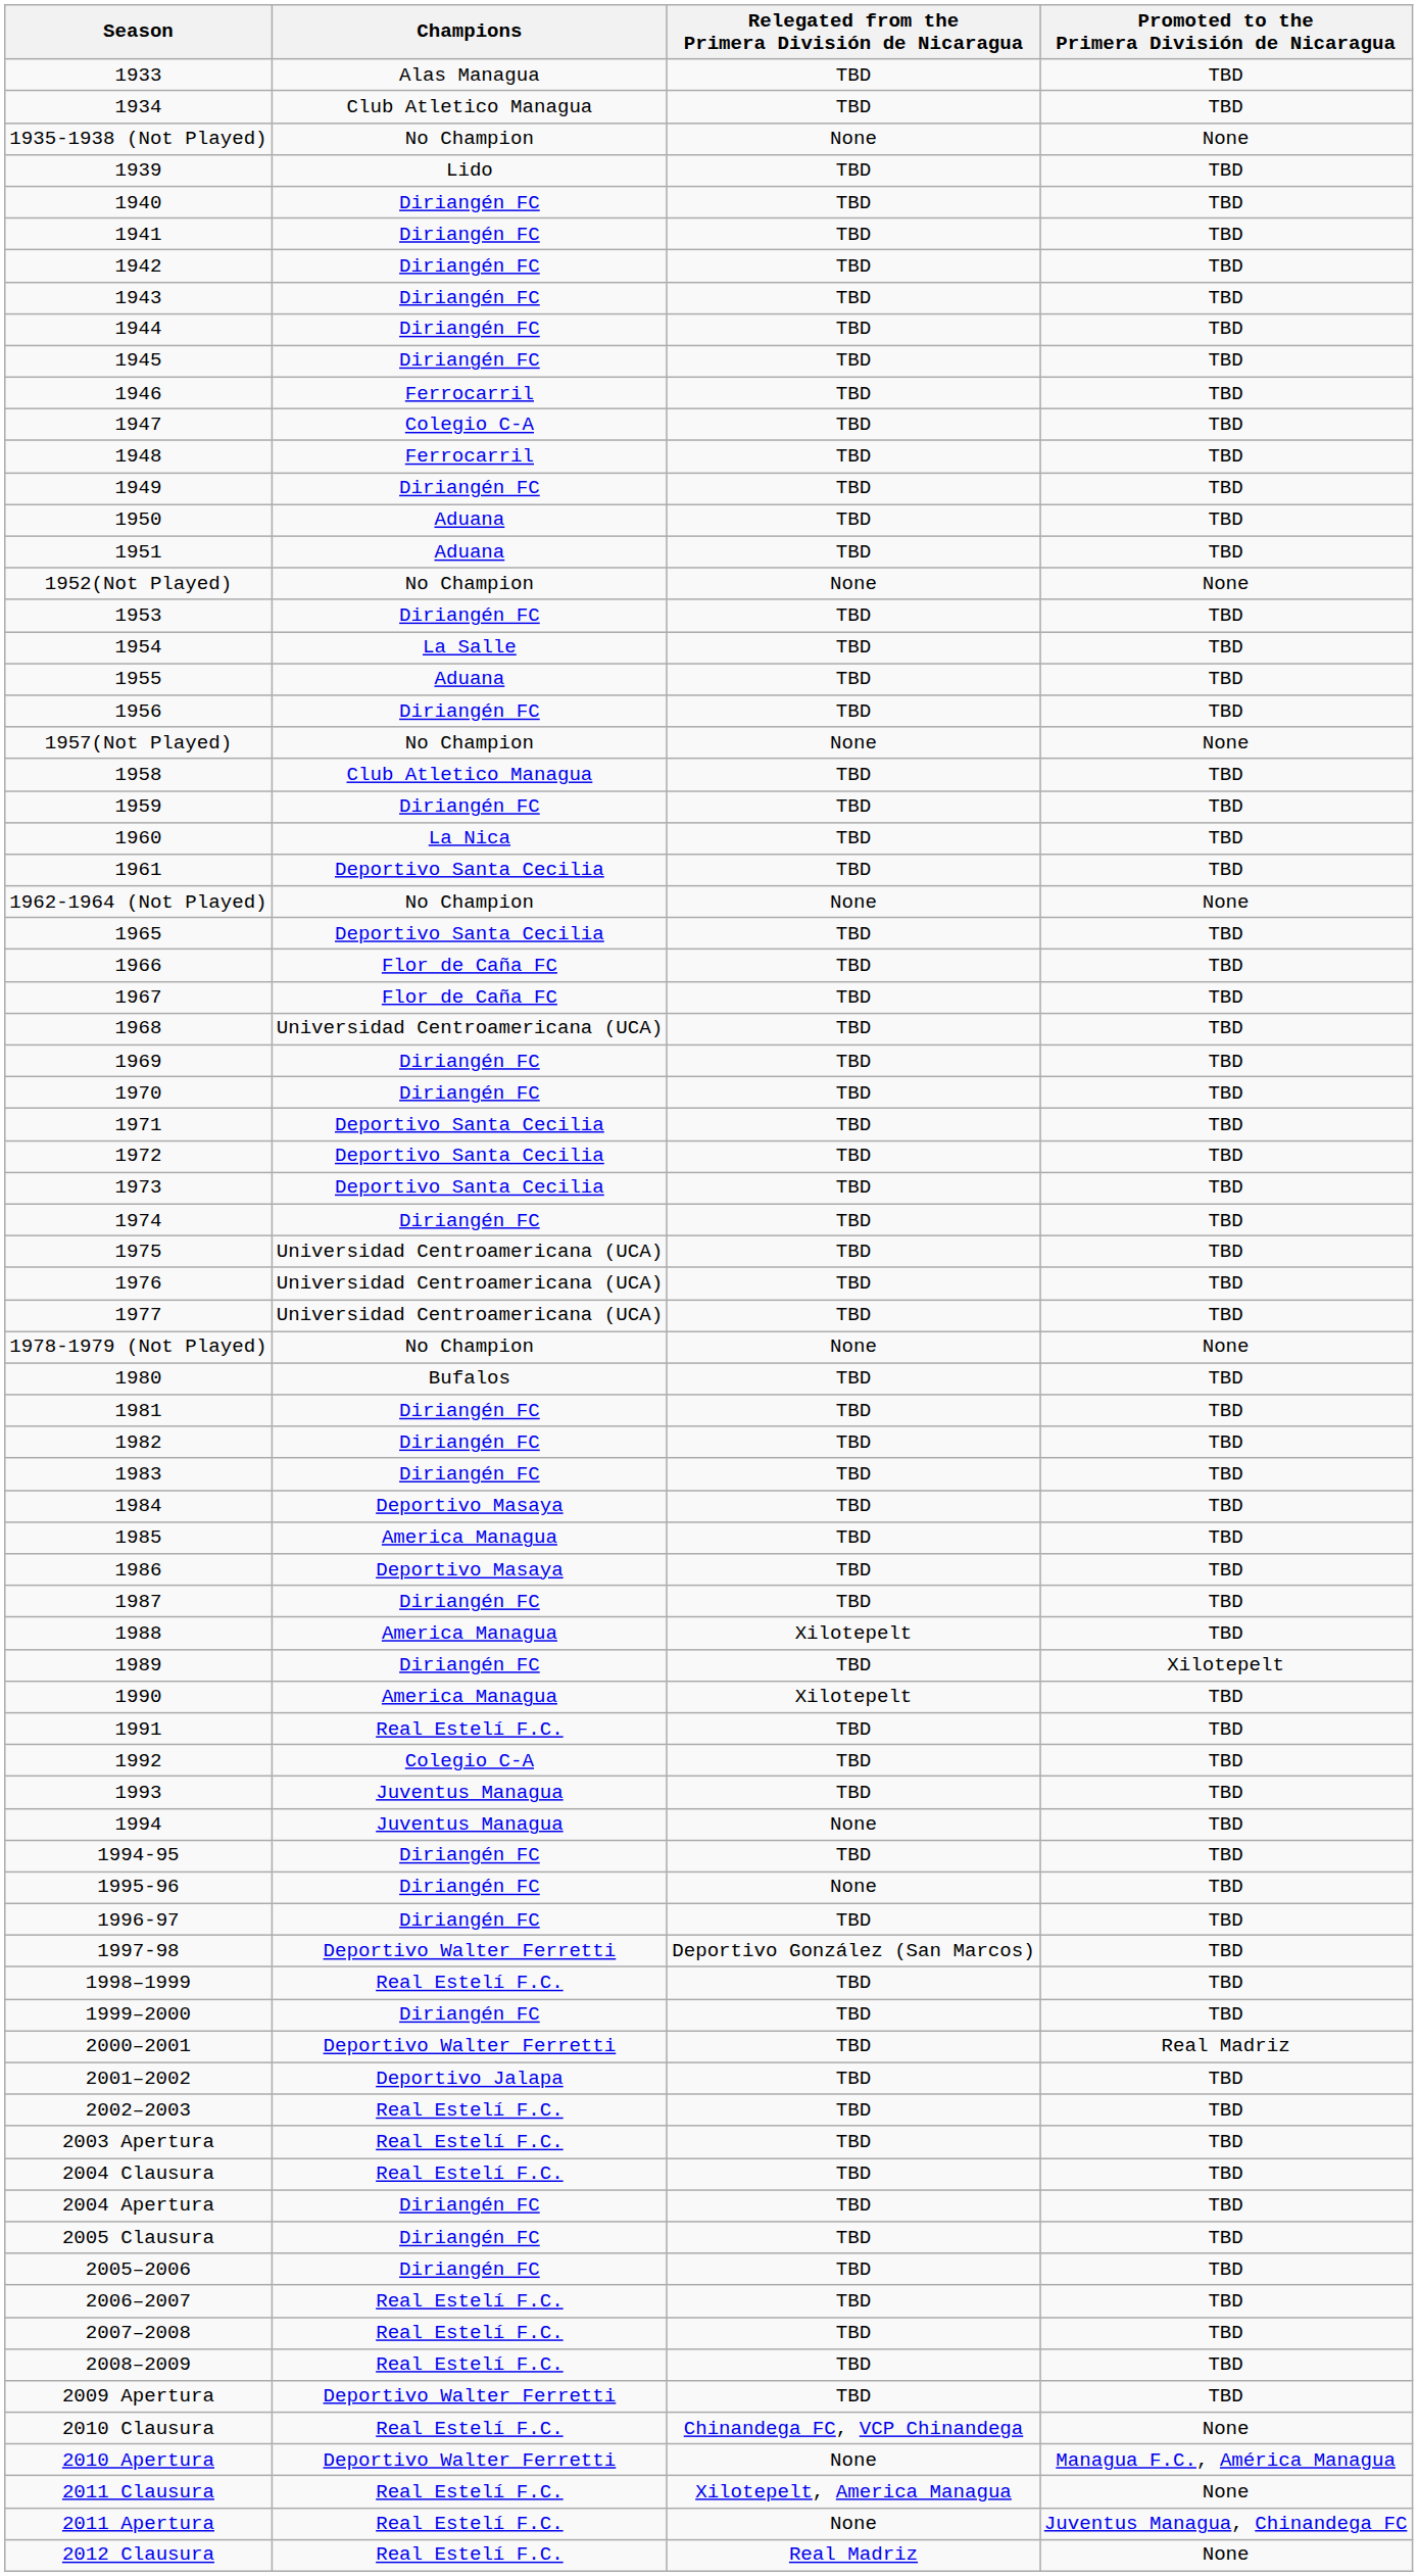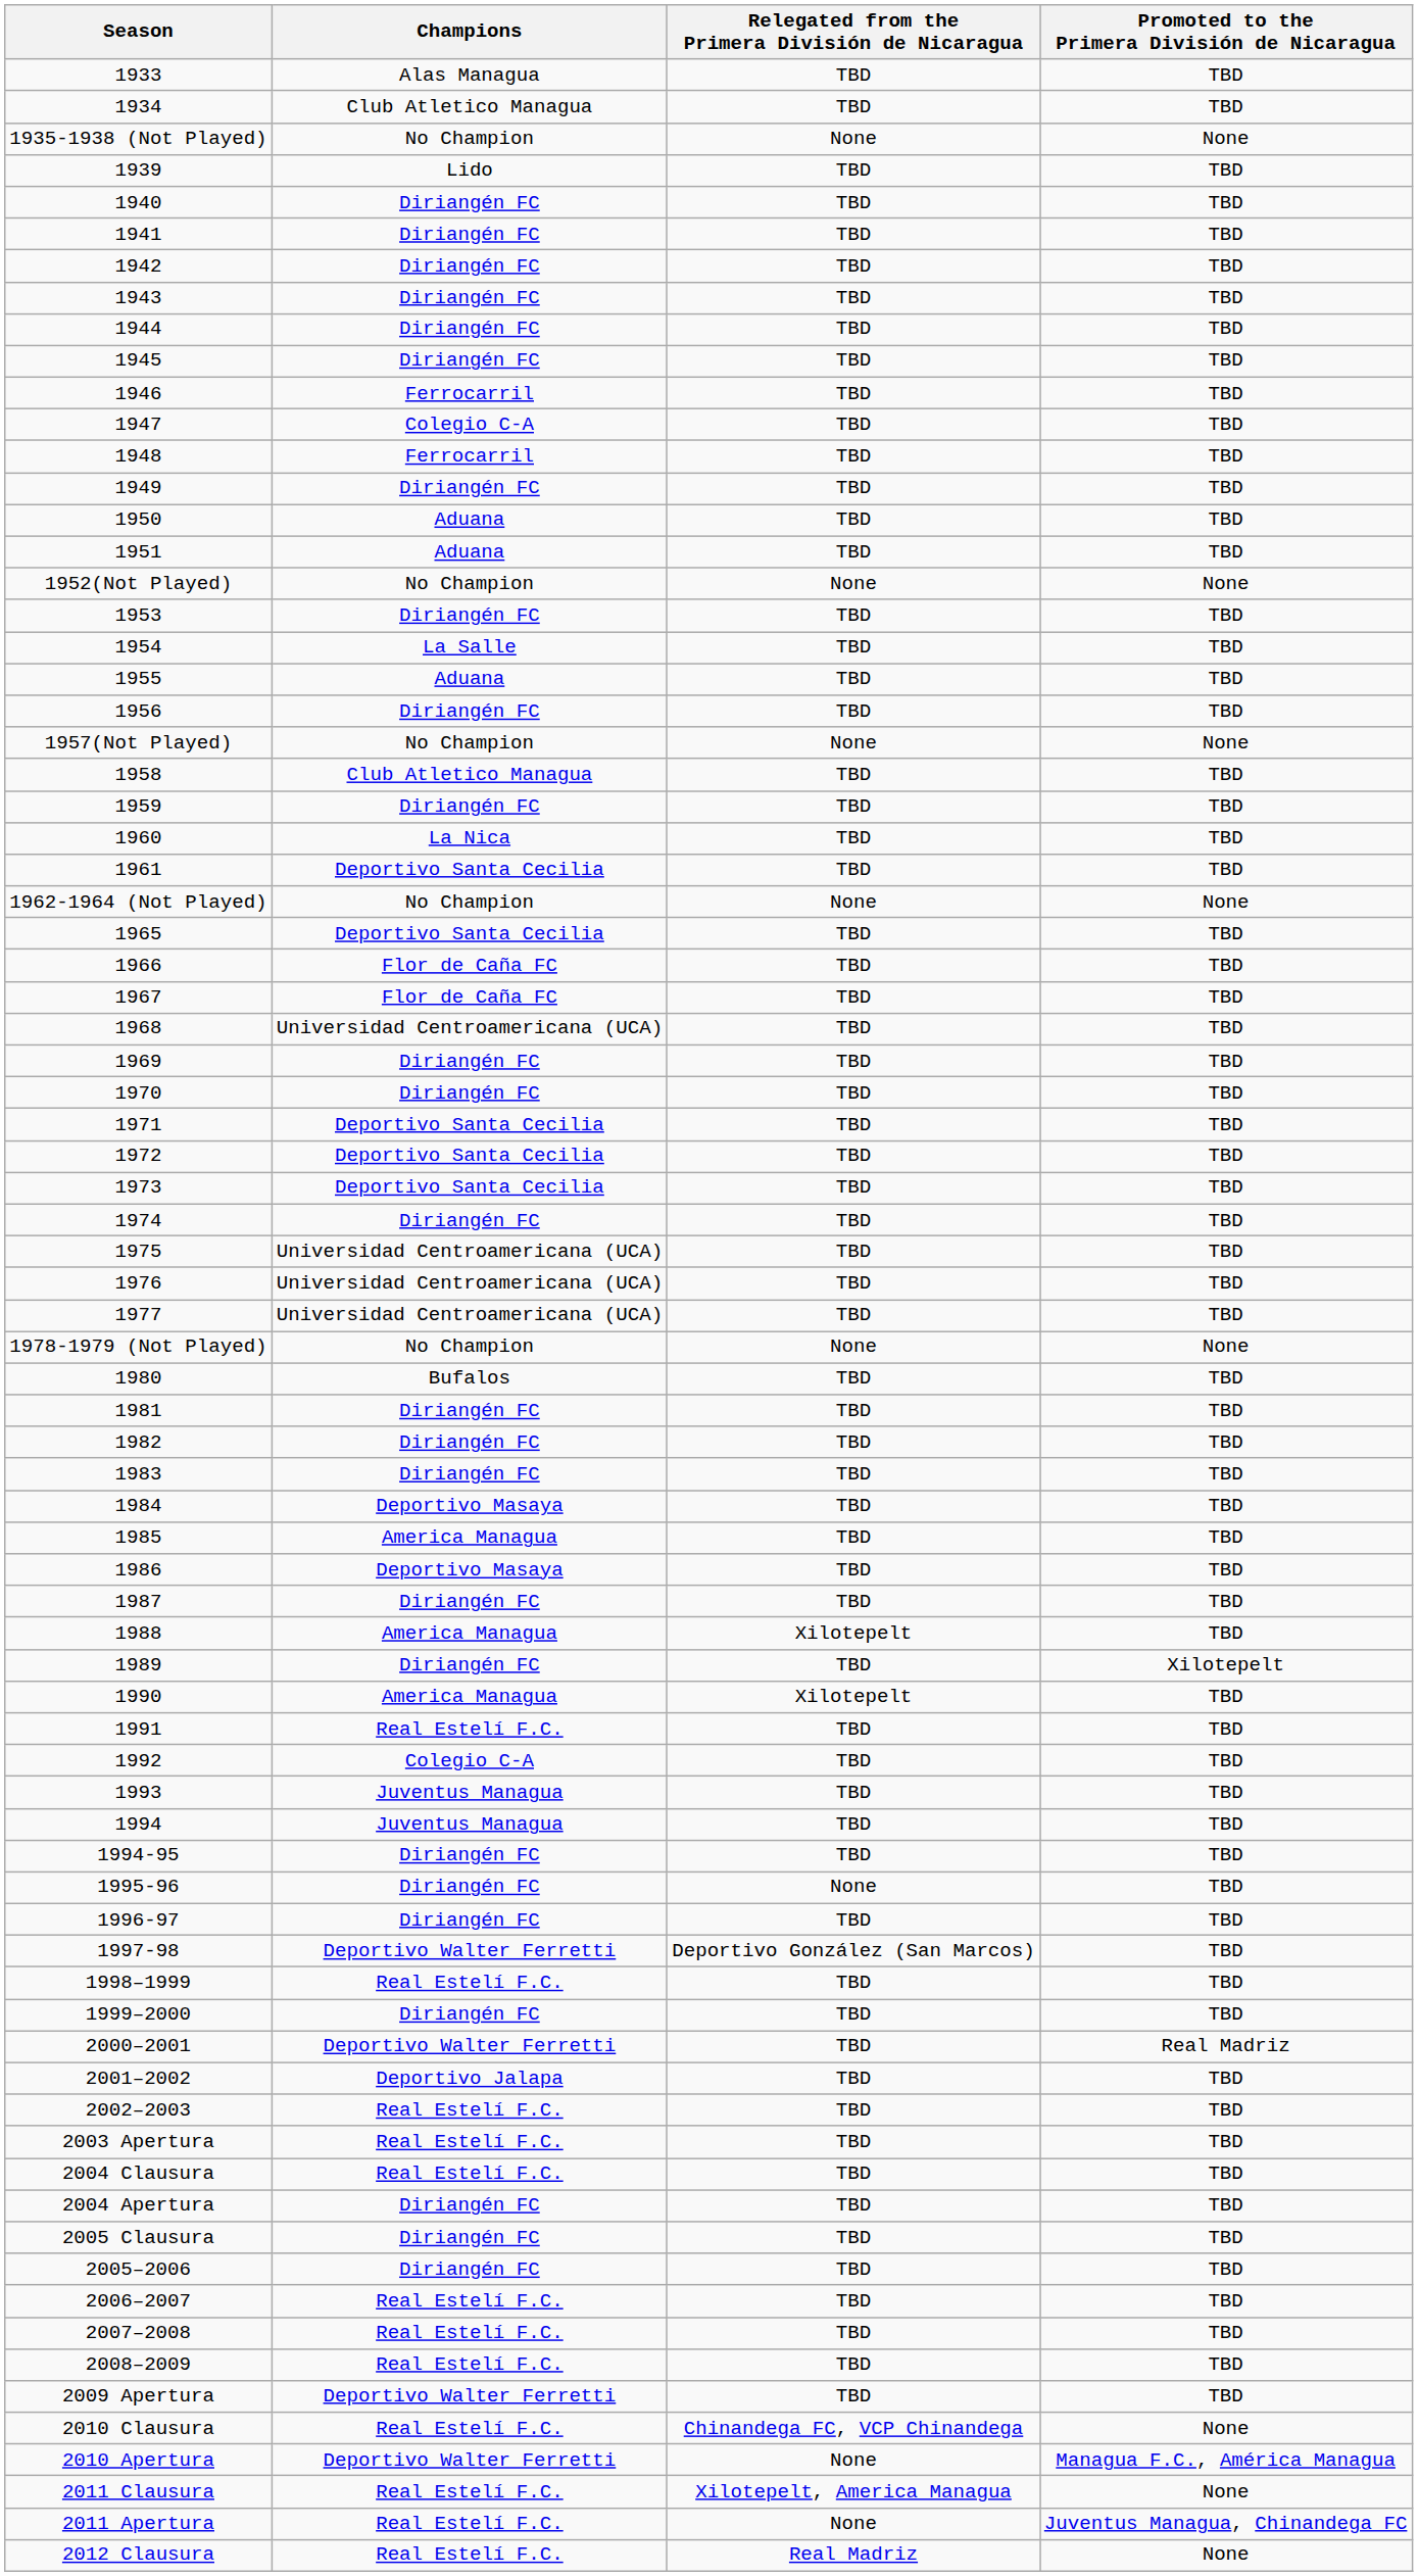1994 | Relegated from the Primera División de Nicaragua: None -> TBD
